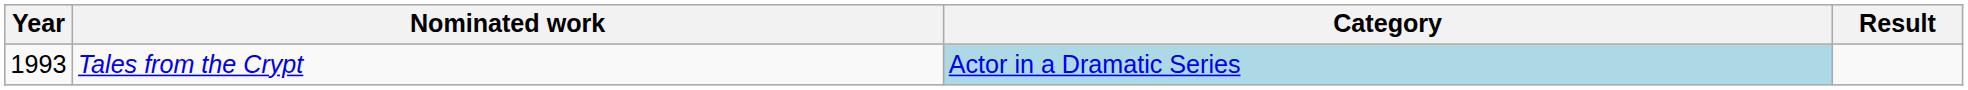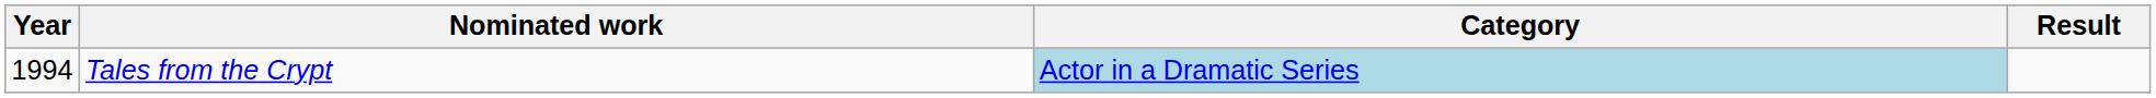Tales from the Crypt | Year: 1993 -> 1994
